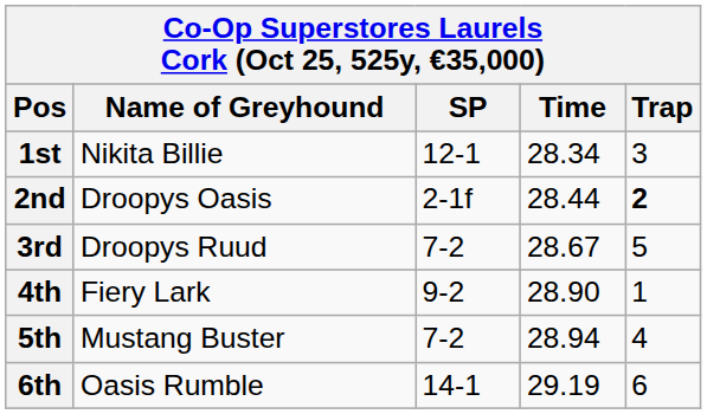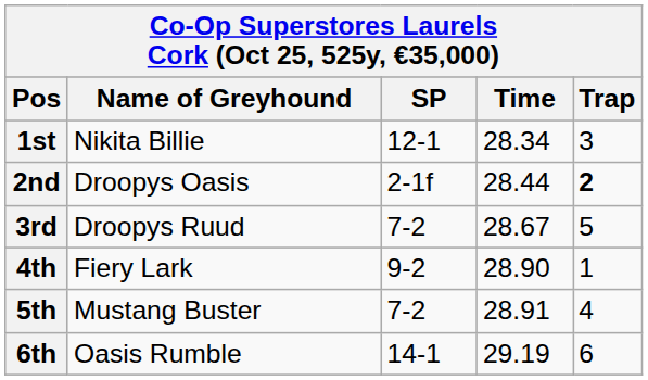5th | Time: 28.94 -> 28.91
